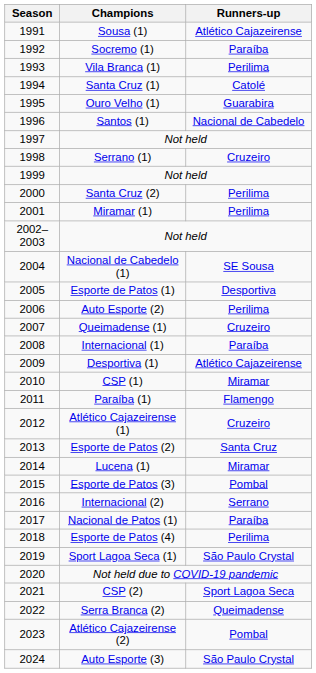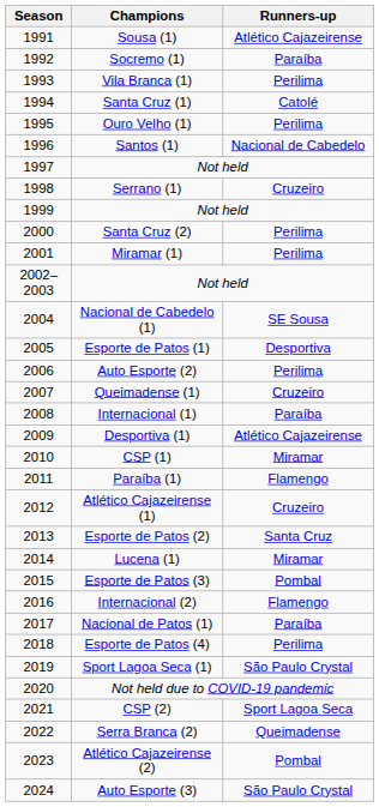Ouro Velho (1) | Runners-up: Guarabira -> Perilima
Internacional (2) | Runners-up: Serrano -> Flamengo
